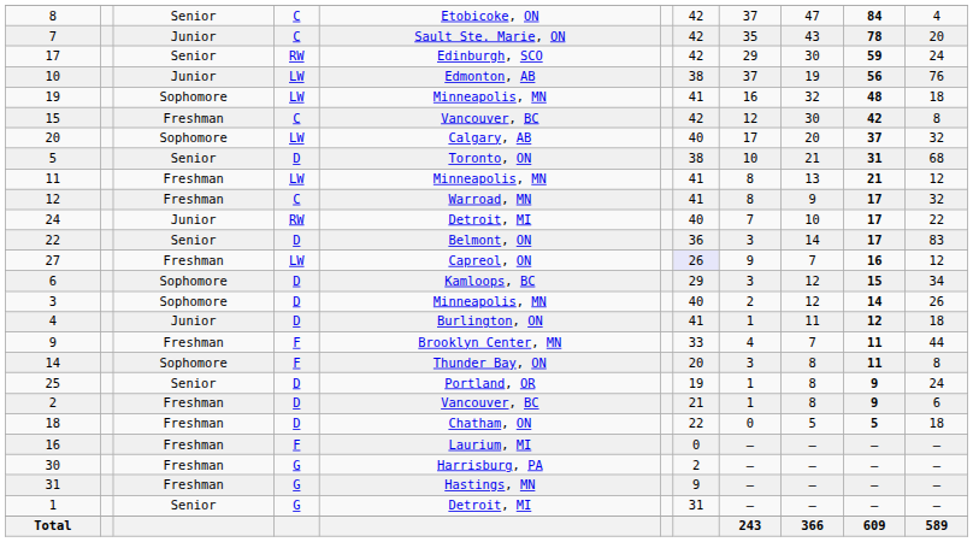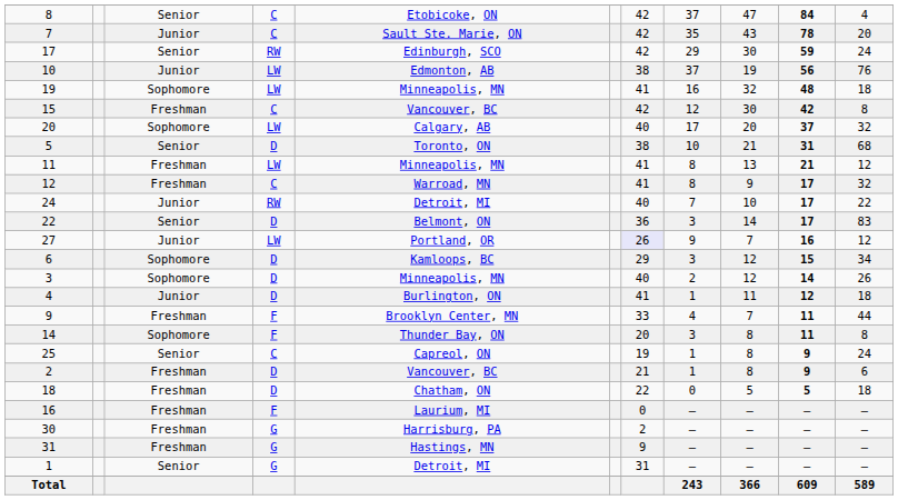27 | column 3: Freshman -> Junior
27 | column 5: Capreol, ON -> Portland, OR
25 | column 4: D -> C
25 | column 5: Portland, OR -> Capreol, ON
